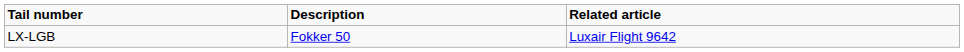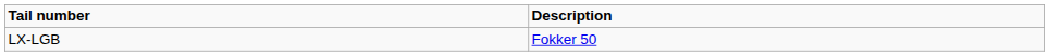- column: Related article | Luxair Flight 9642
